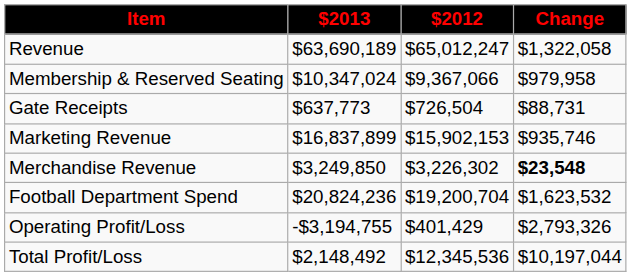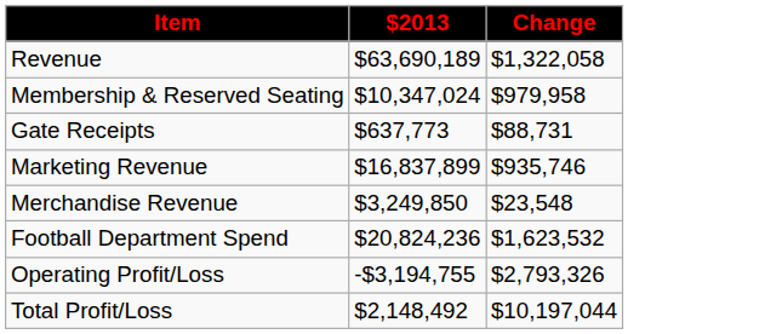- column: $2012 | $65,012,247 | $9,367,066 | $726,504 | $15,902,153 | $3,226,302 | $19,200,704 | $401,429 | $12,345,536
Merchandise Revenue | Change: bold -> normal
